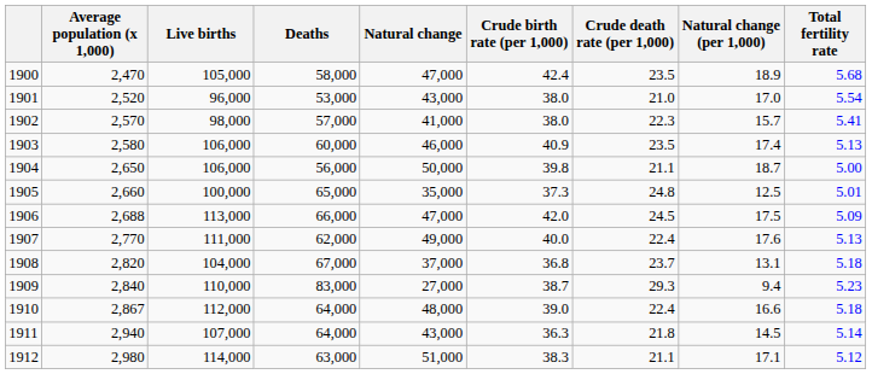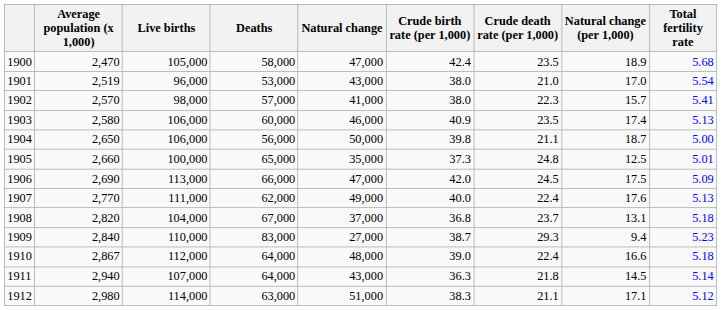1901 | Average population (x 1,000): 2,520 -> 2,519
1906 | Average population (x 1,000): 2,688 -> 2,690
